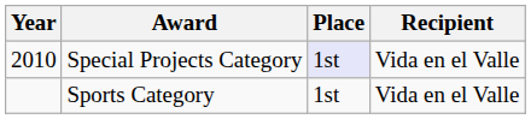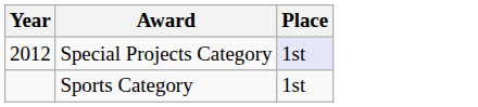- column: Recipient | Vida en el Valle | Vida en el Valle
Special Projects Category | Year: 2010 -> 2012
